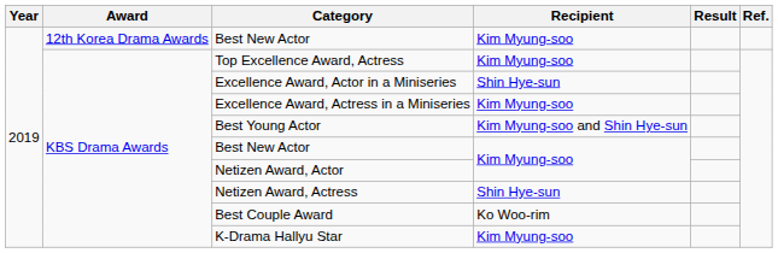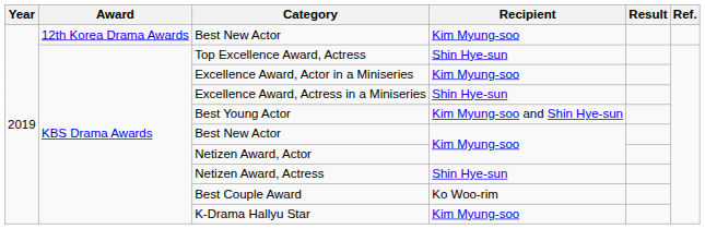Top Excellence Award, Actress | Recipient: Kim Myung-soo -> Shin Hye-sun
Excellence Award, Actor in a Miniseries | Recipient: Shin Hye-sun -> Kim Myung-soo
Excellence Award, Actress in a Miniseries | Recipient: Kim Myung-soo -> Shin Hye-sun
